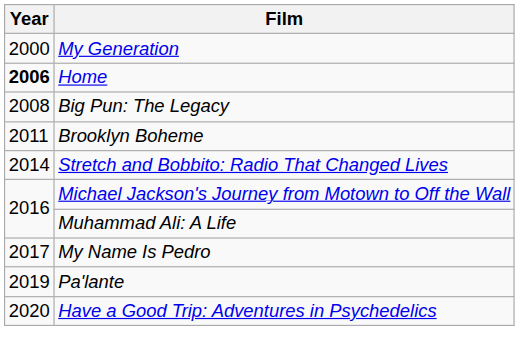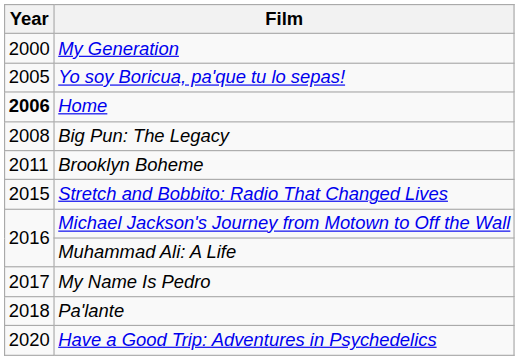+ row: 2005 | Yo soy Boricua, pa'que tu lo sepas!
Stretch and Bobbito: Radio That Changed Lives | Year: 2014 -> 2015
Pa'lante | Year: 2019 -> 2018
